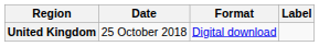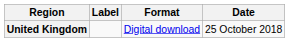columns swapped: Date <-> Label
